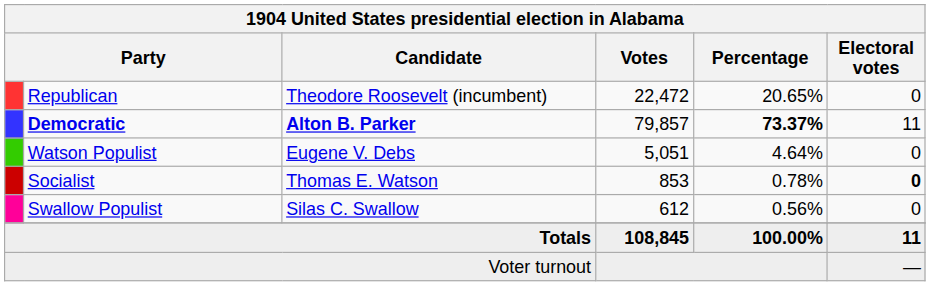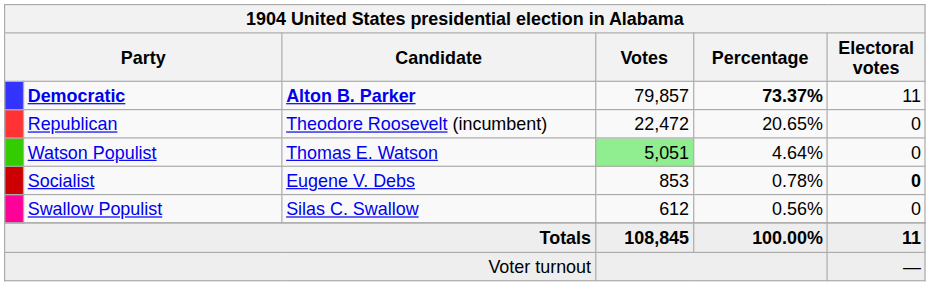rows swapped: Democratic <-> Republican
Watson Populist | Candidate: Eugene V. Debs -> Thomas E. Watson
Watson Populist | Votes: no background -> lightgreen background
Socialist | Candidate: Thomas E. Watson -> Eugene V. Debs
